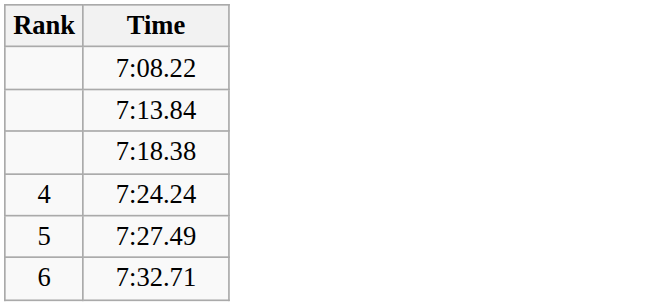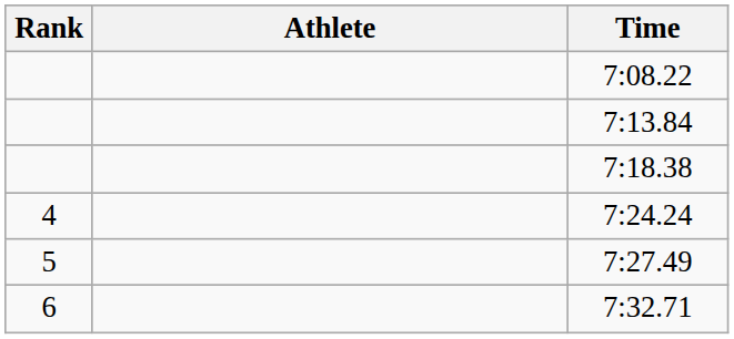+ column: Athlete
